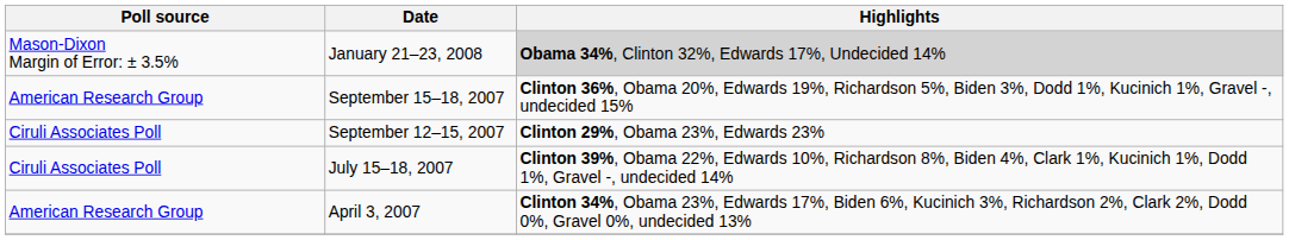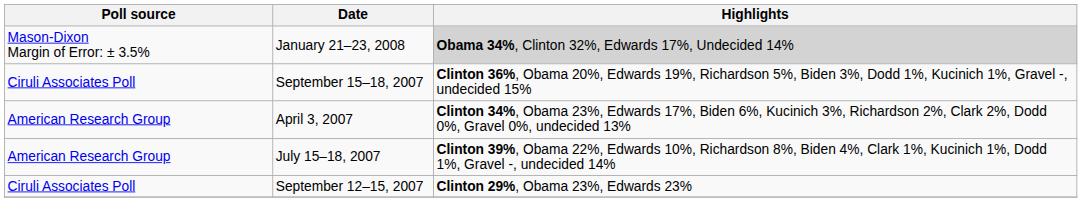September 15–18, 2007 | Poll source: American Research Group -> Ciruli Associates Poll
rows swapped: September 12–15, 2007 <-> April 3, 2007
July 15–18, 2007 | Poll source: Ciruli Associates Poll -> American Research Group
